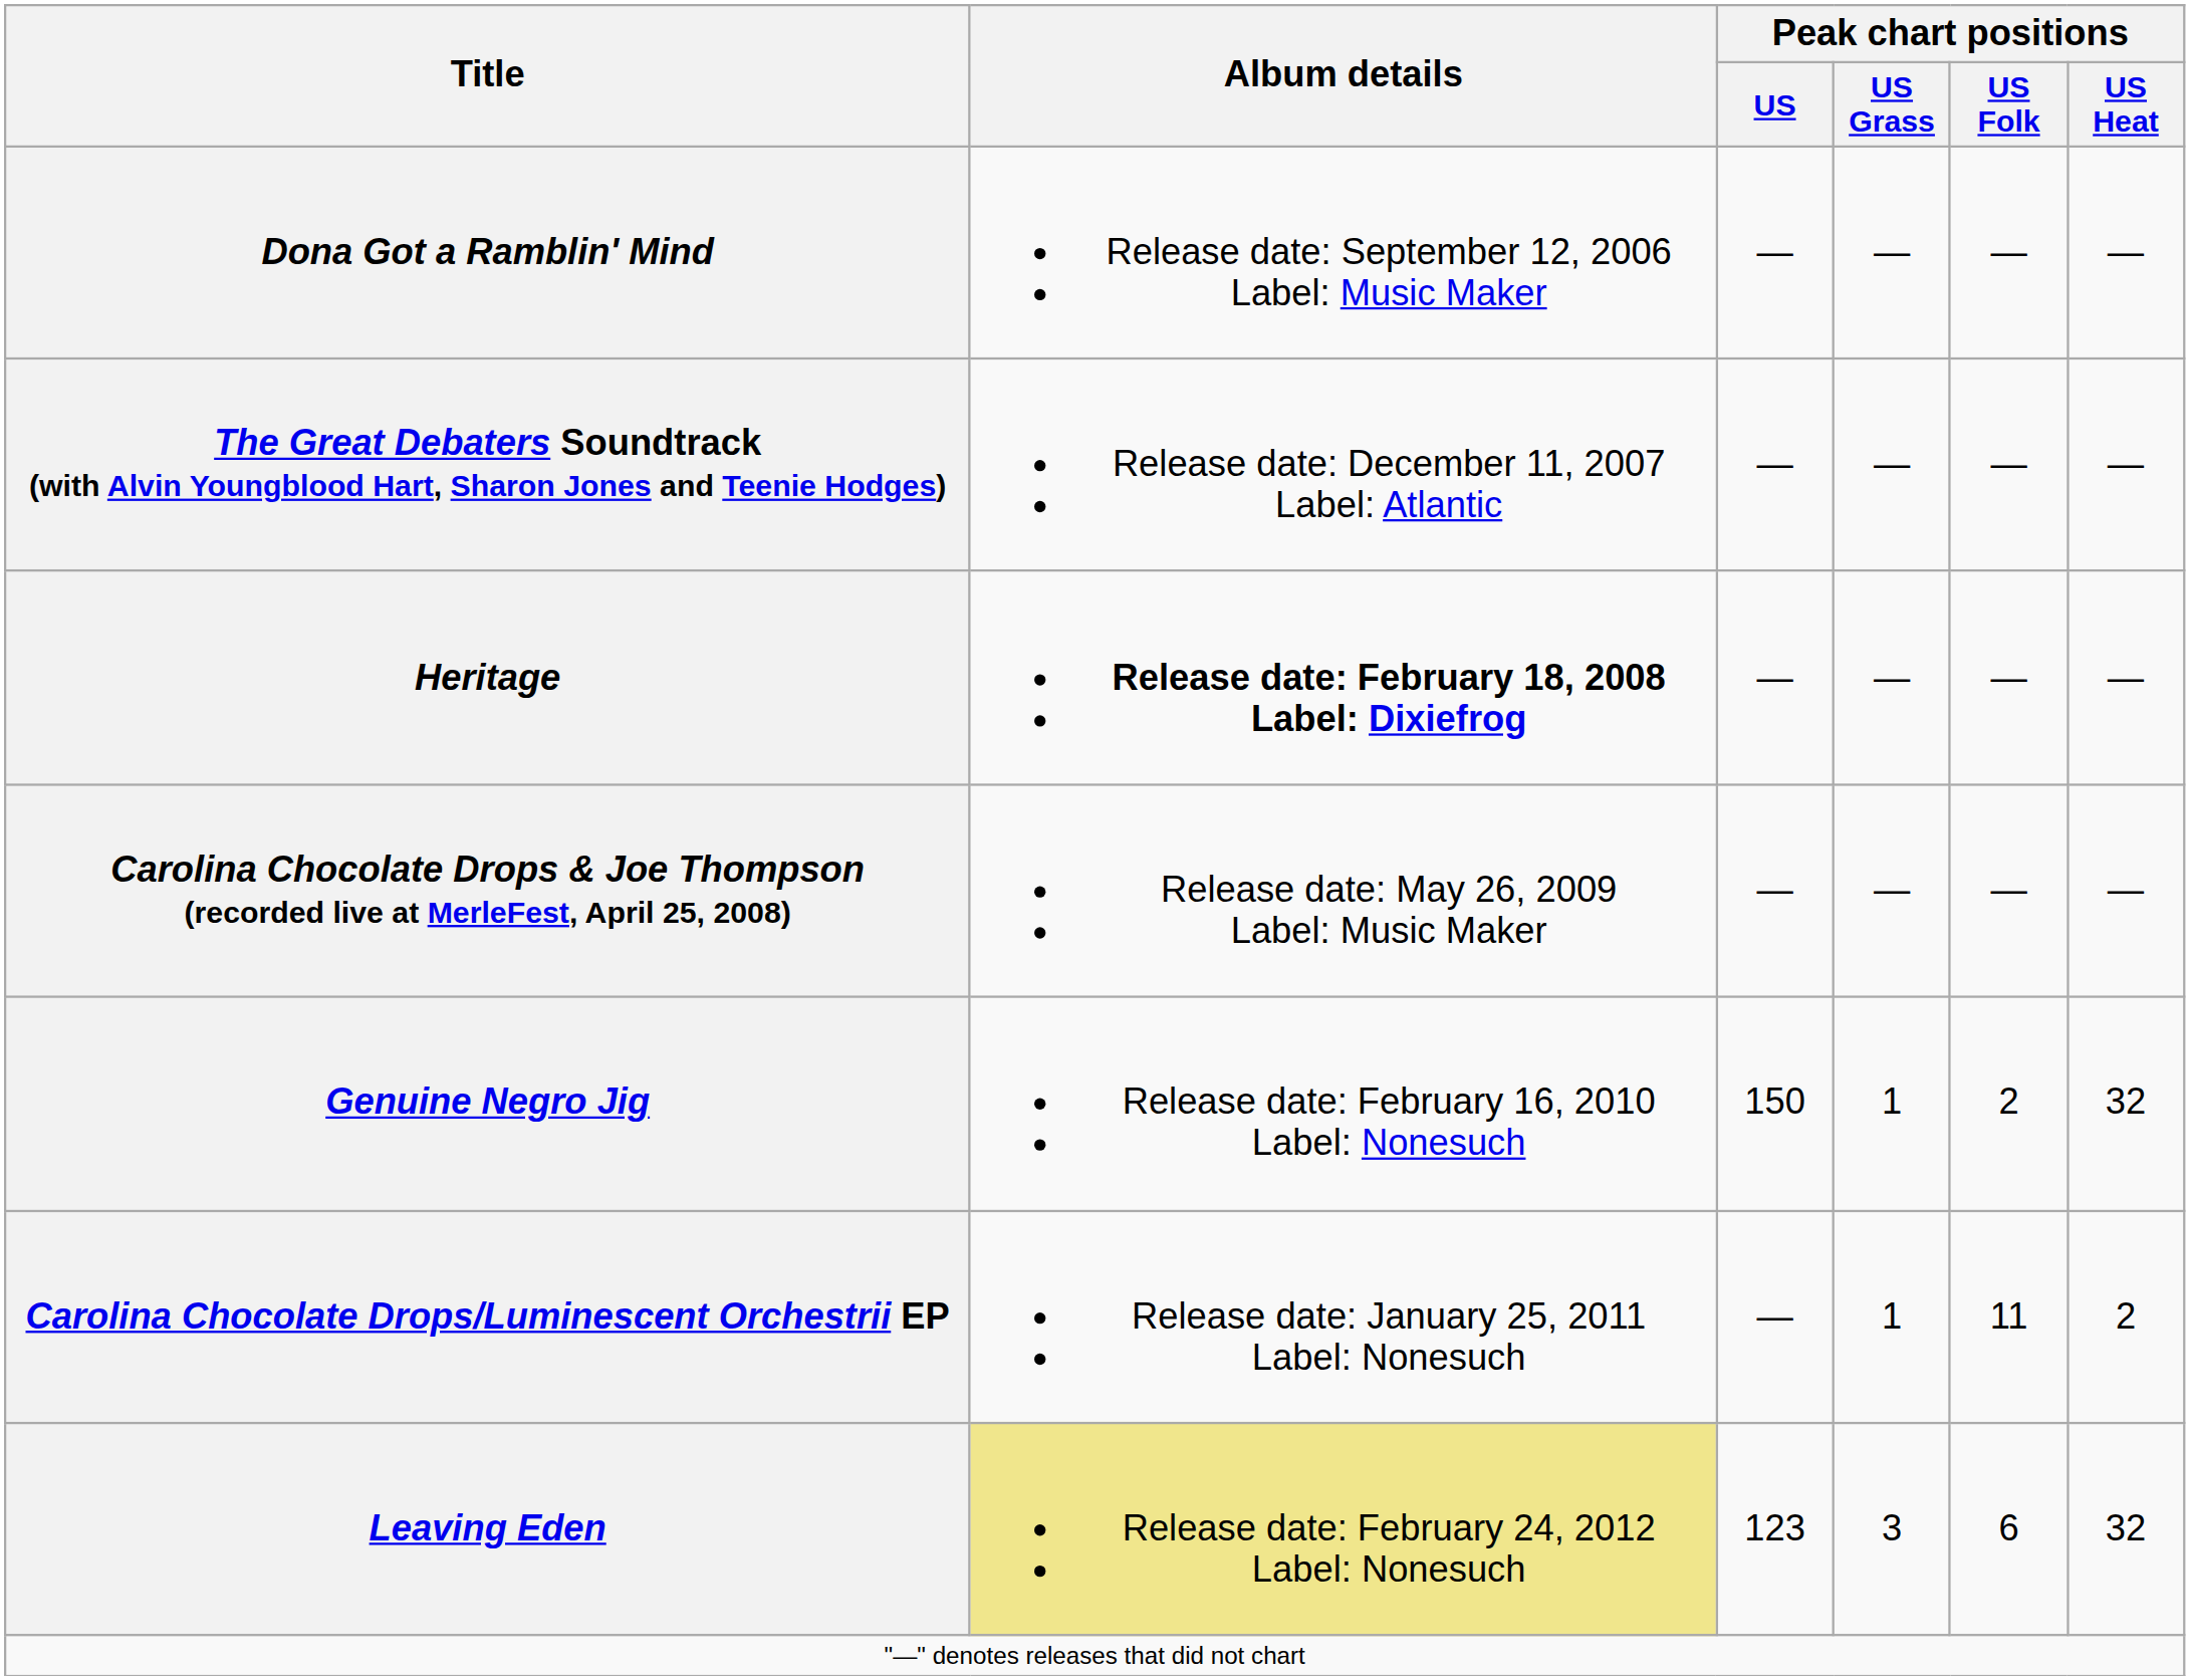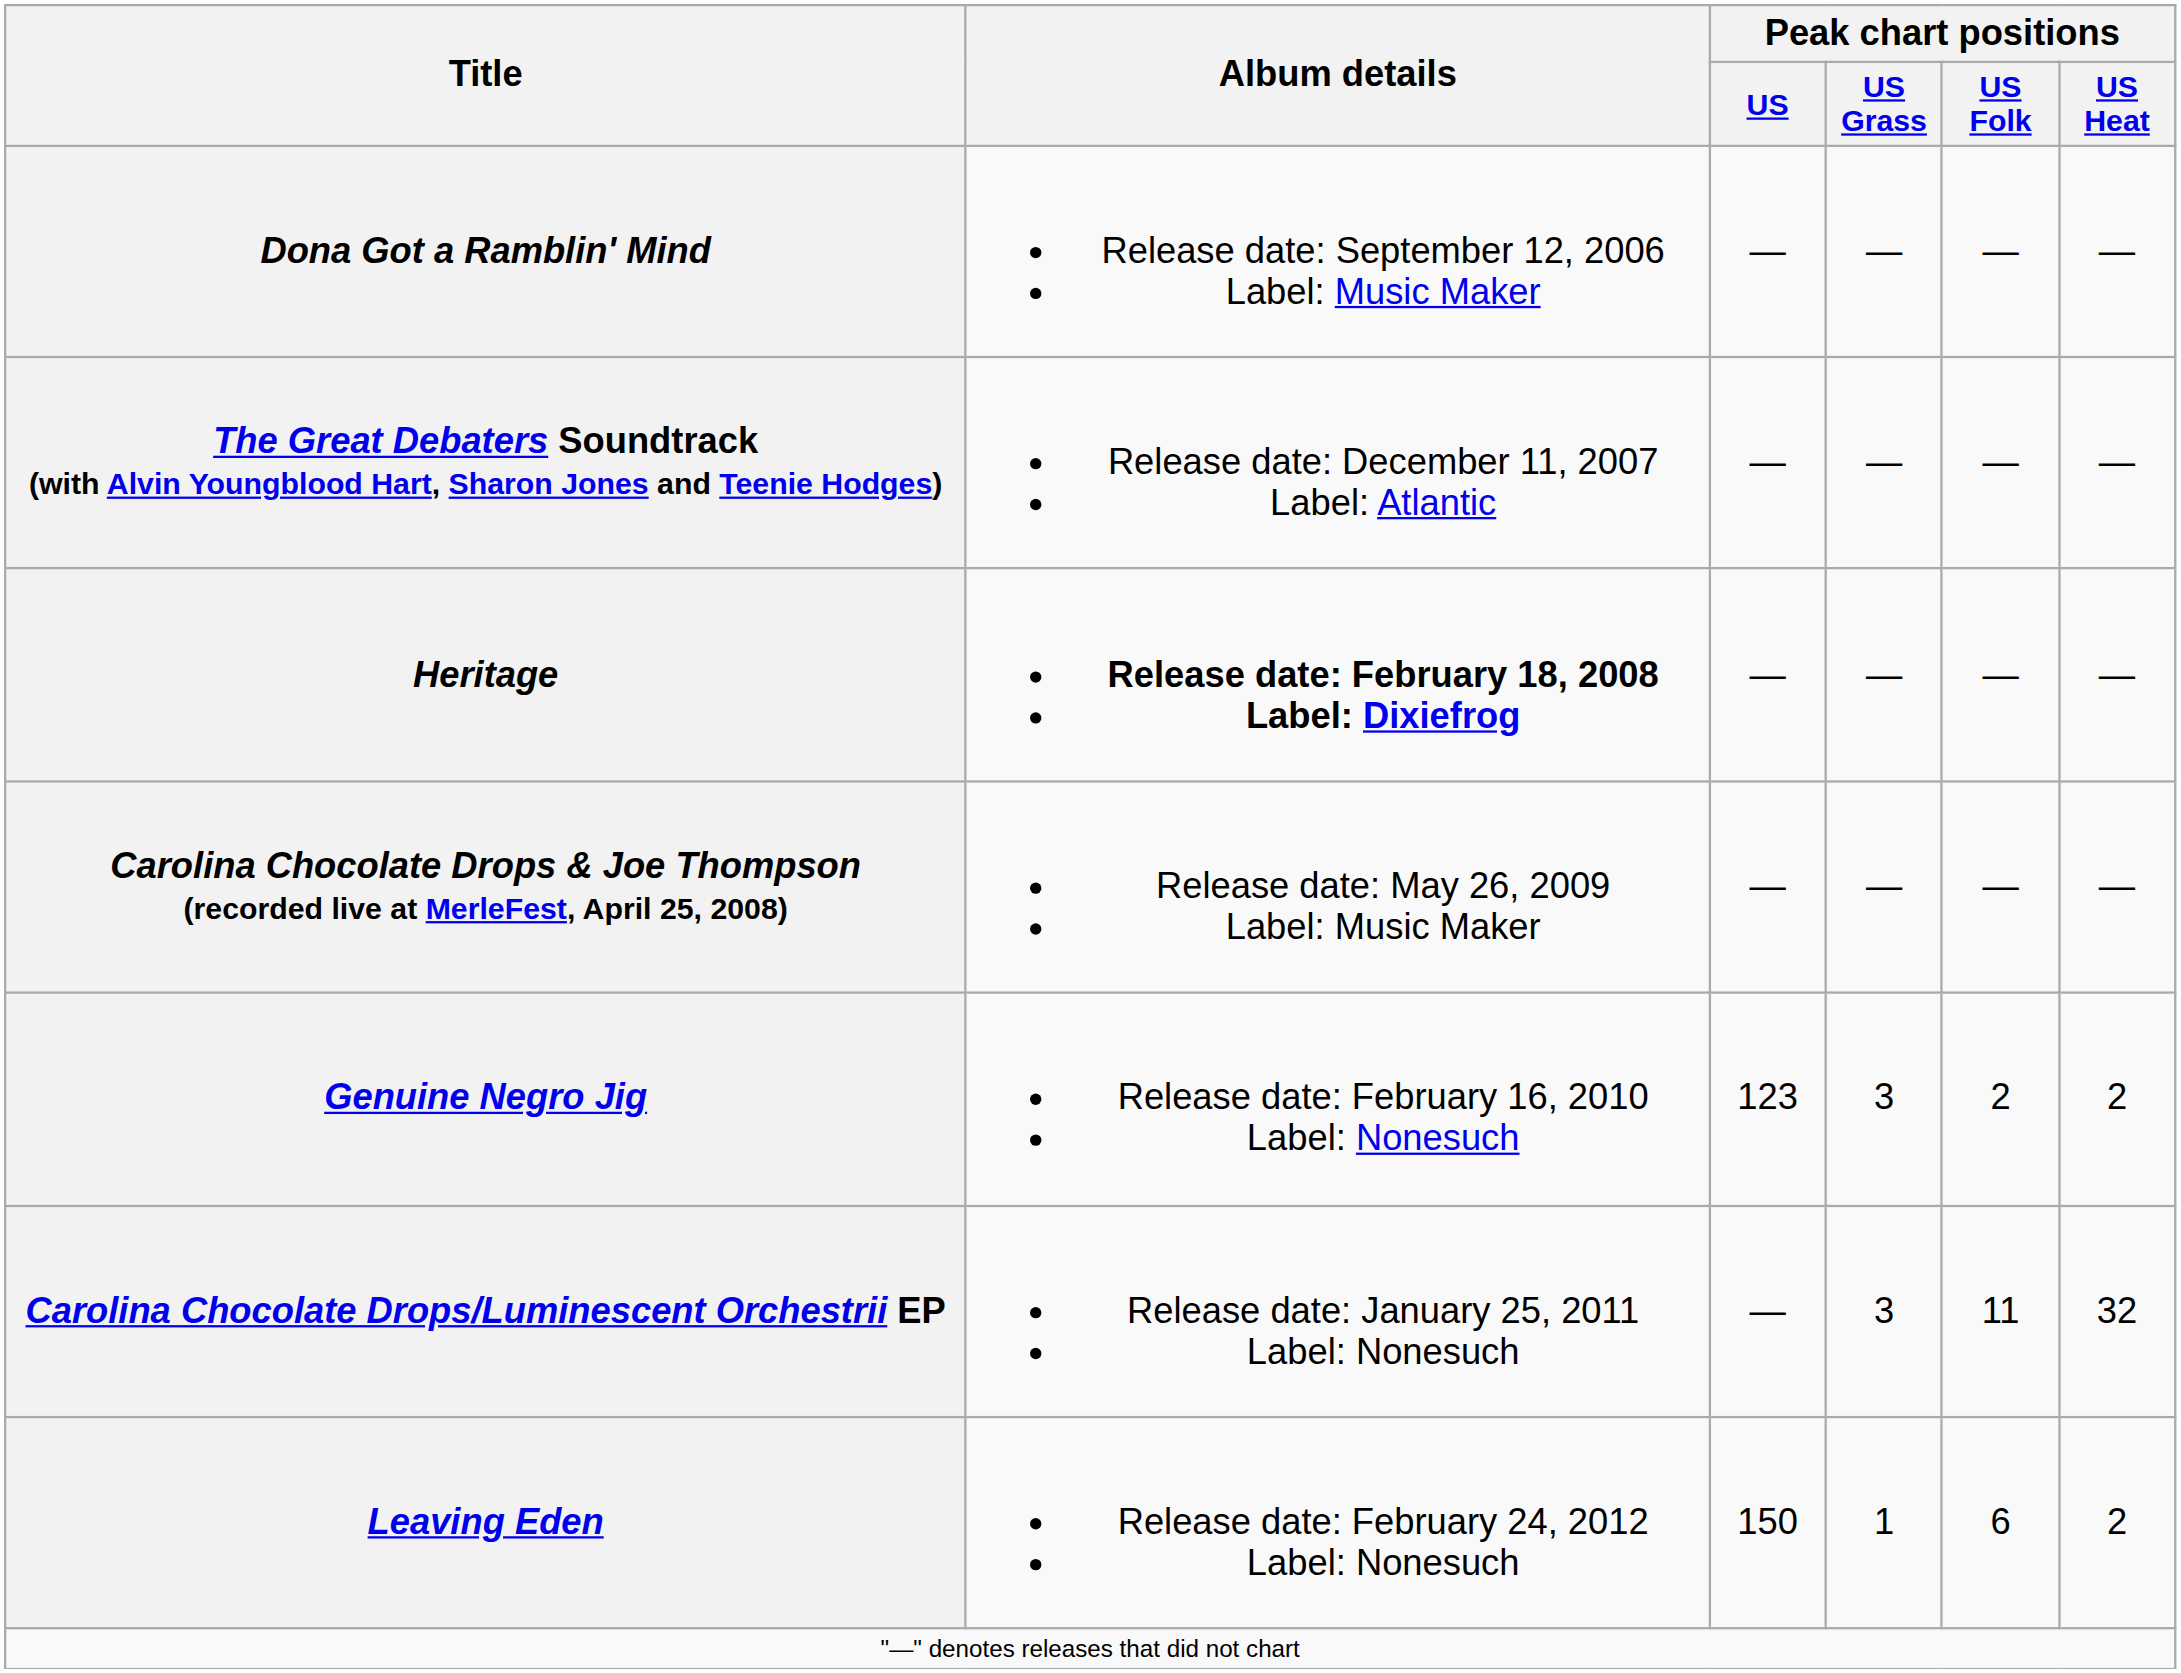Genuine Negro Jig | Peak chart positions / US: 150 -> 123
Genuine Negro Jig | Peak chart positions / US Grass: 1 -> 3
Genuine Negro Jig | Peak chart positions / US Heat: 32 -> 2
Carolina Chocolate Drops/Luminescent Orchestrii EP | Peak chart positions / US Grass: 1 -> 3
Carolina Chocolate Drops/Luminescent Orchestrii EP | Peak chart positions / US Heat: 2 -> 32
Leaving Eden | Album details: khaki background -> no background
Leaving Eden | Peak chart positions / US: 123 -> 150
Leaving Eden | Peak chart positions / US Grass: 3 -> 1
Leaving Eden | Peak chart positions / US Heat: 32 -> 2
